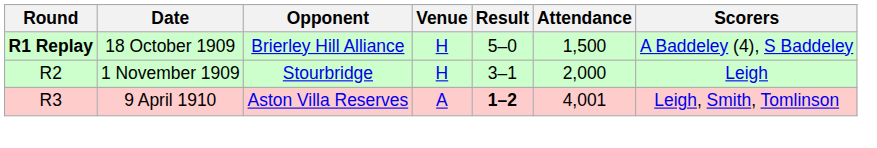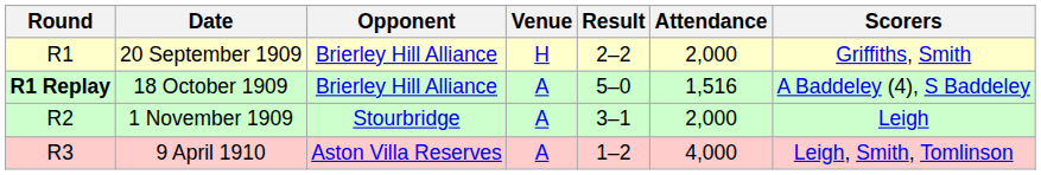+ row: R1 | 20 September 1909 | Brierley Hill Alliance | H | 2–2 | 2,000 | Griffiths, Smith
18 October 1909 | Venue: H -> A
18 October 1909 | Attendance: 1,500 -> 1,516
1 November 1909 | Venue: H -> A
9 April 1910 | Result: bold -> normal
9 April 1910 | Attendance: 4,001 -> 4,000
